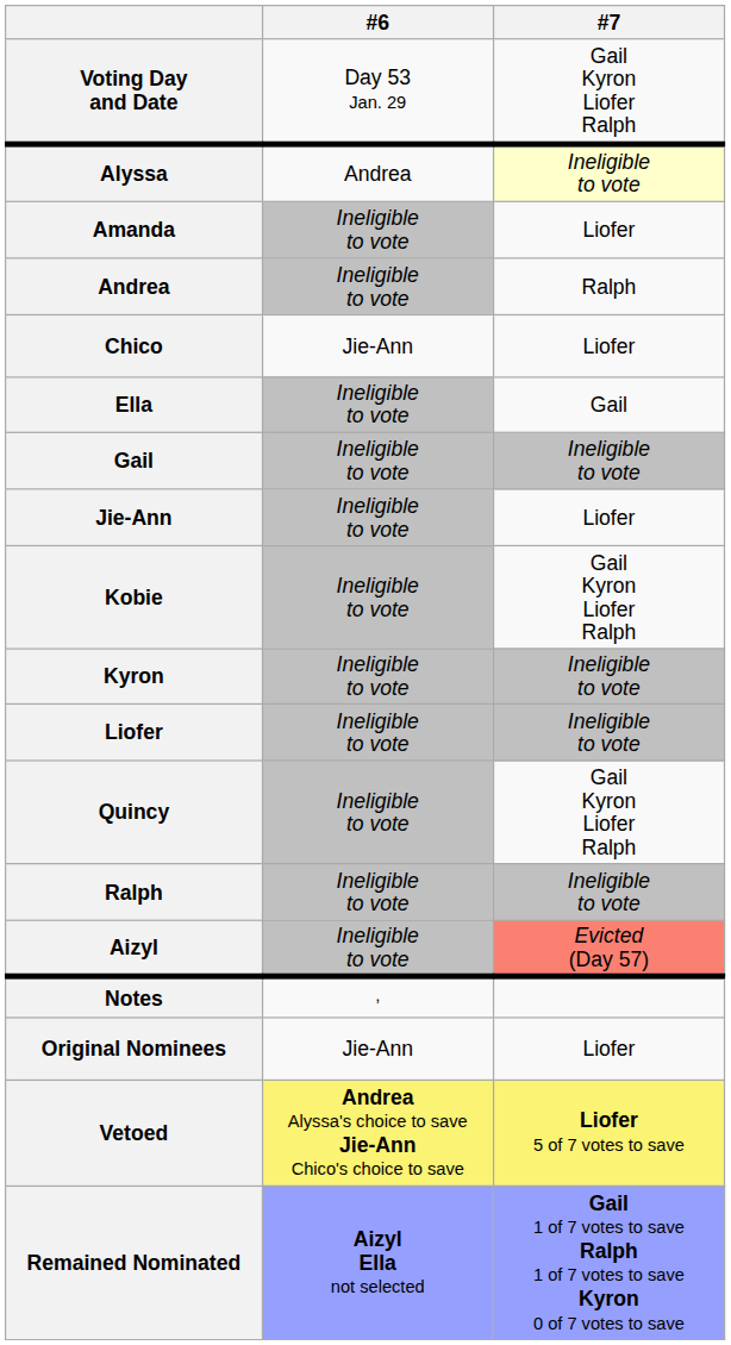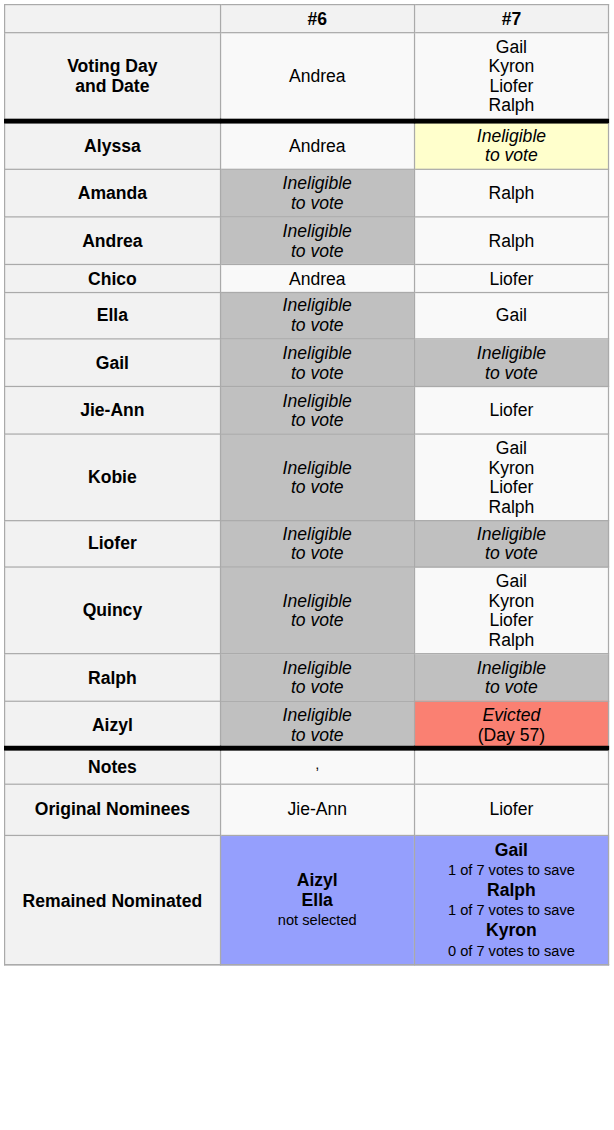Voting Day and Date | #6: Day 53 Jan. 29 -> Andrea
Amanda | #7: Liofer -> Ralph
Chico | #6: Jie-Ann -> Andrea
- row: Kyron | Ineligible to vote | Ineligible to vote
- row: Vetoed | Andrea Alyssa's choice to save Jie-Ann Chico's choice to save | Liofer 5 of 7 votes to save
